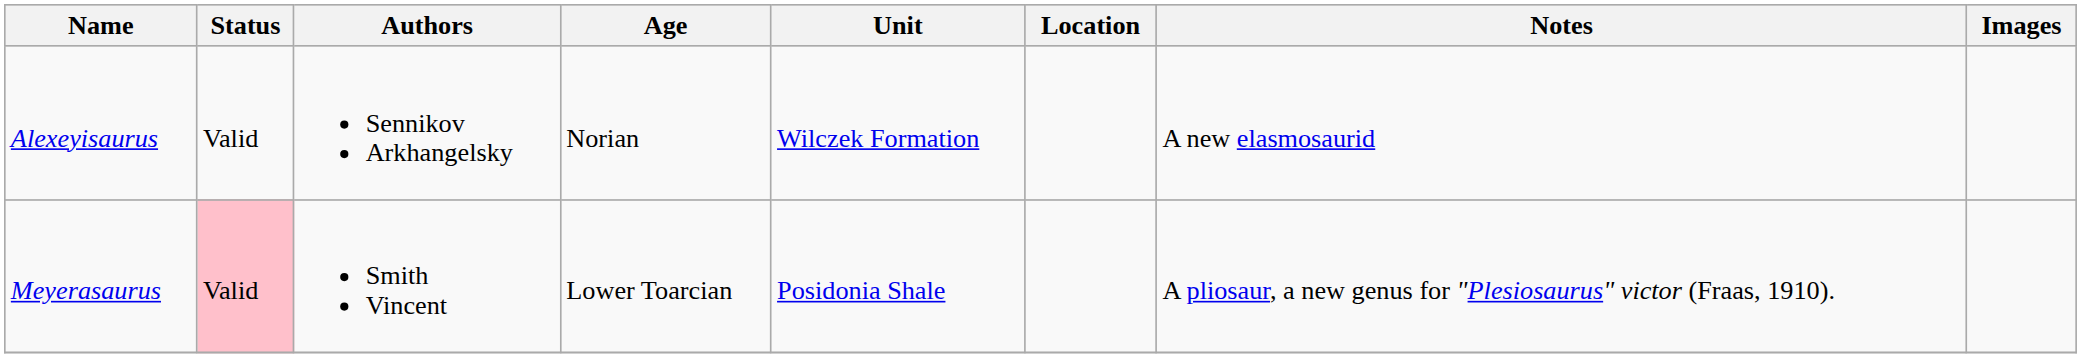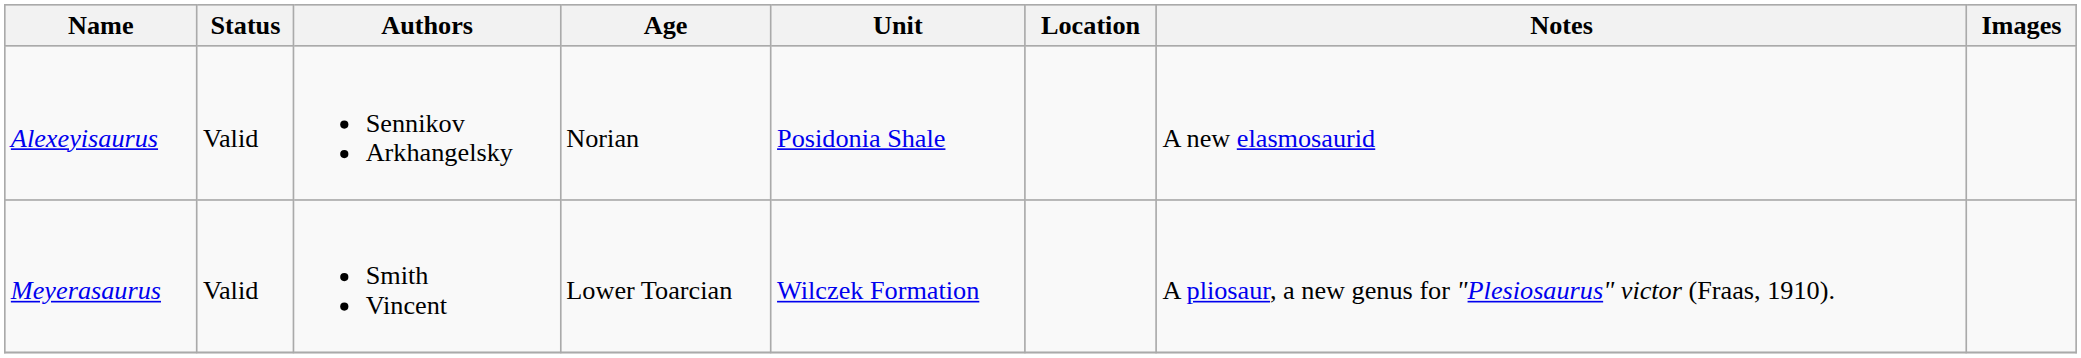Alexeyisaurus | Unit: Wilczek Formation -> Posidonia Shale
Meyerasaurus | Status: pink background -> no background
Meyerasaurus | Unit: Posidonia Shale -> Wilczek Formation
